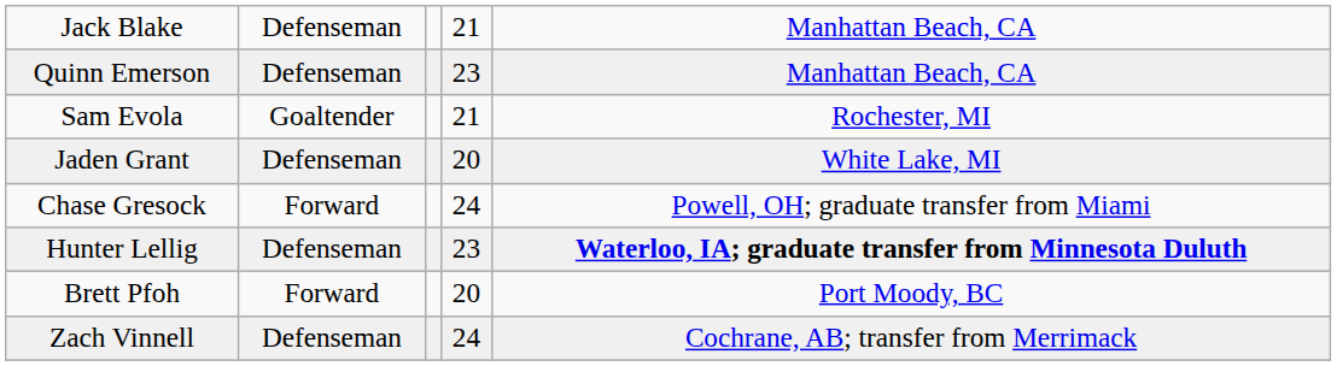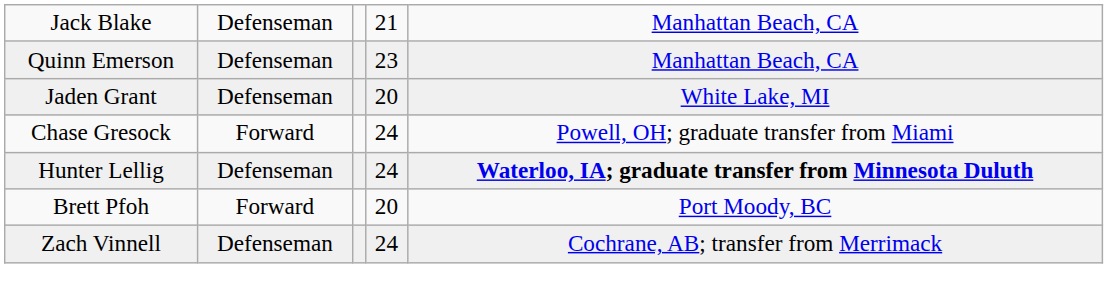- row: Sam Evola | Goaltender | 21 | Rochester, MI
Hunter Lellig | column 4: 23 -> 24
